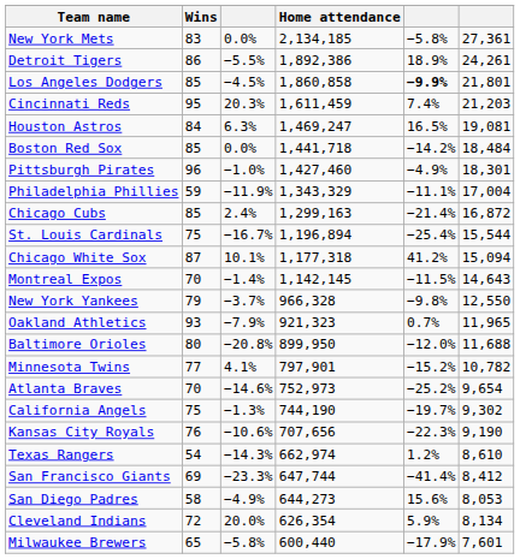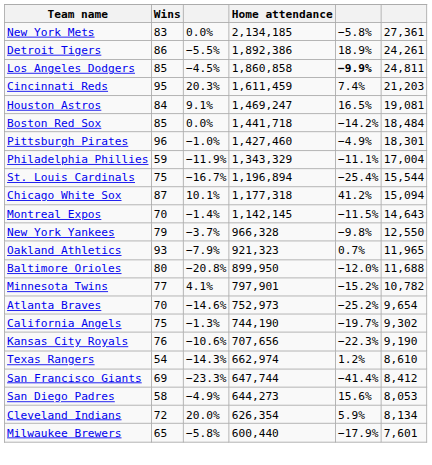Los Angeles Dodgers | column 6: 21,801 -> 24,811
Houston Astros | column 3: 6.3% -> 9.1%
- row: Chicago Cubs | 85 | 2.4% | 1,299,163 | −21.4% | 16,872
